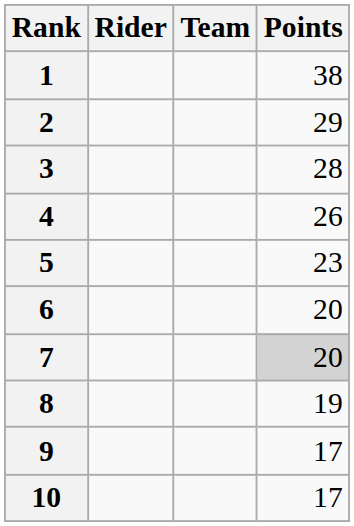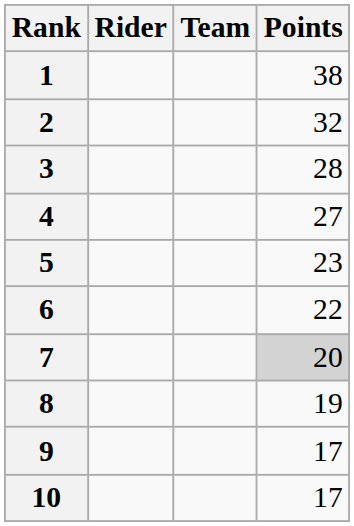2 | Points: 29 -> 32
4 | Points: 26 -> 27
6 | Points: 20 -> 22
